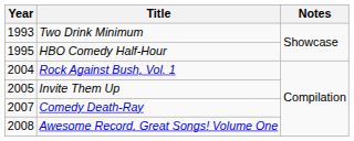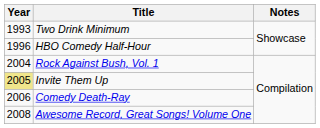HBO Comedy Half-Hour | Year: 1995 -> 1996
Invite Them Up | Year: no background -> khaki background
Comedy Death-Ray | Year: 2007 -> 2006
